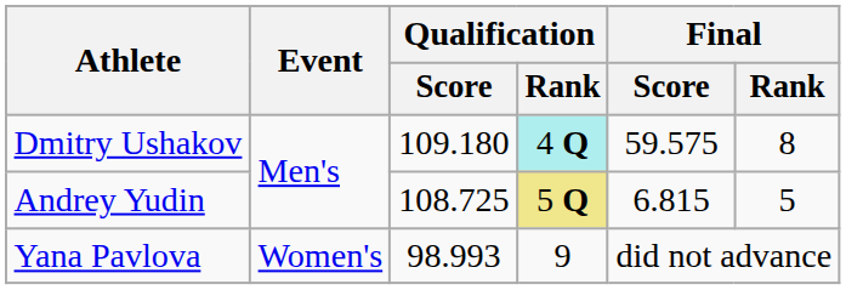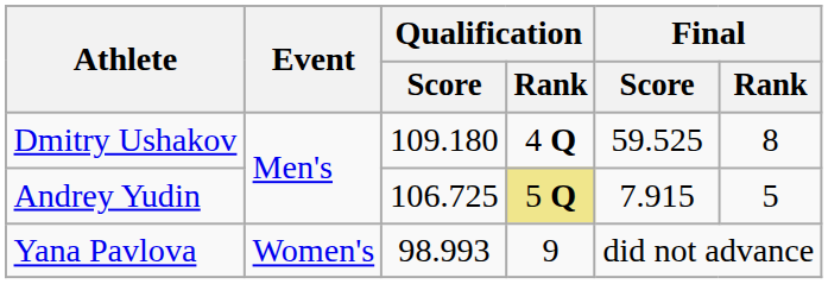Dmitry Ushakov | Qualification / Rank: paleturquoise background -> no background
Dmitry Ushakov | Final / Score: 59.575 -> 59.525
Andrey Yudin | Qualification / Score: 108.725 -> 106.725
Andrey Yudin | Final / Score: 6.815 -> 7.915
